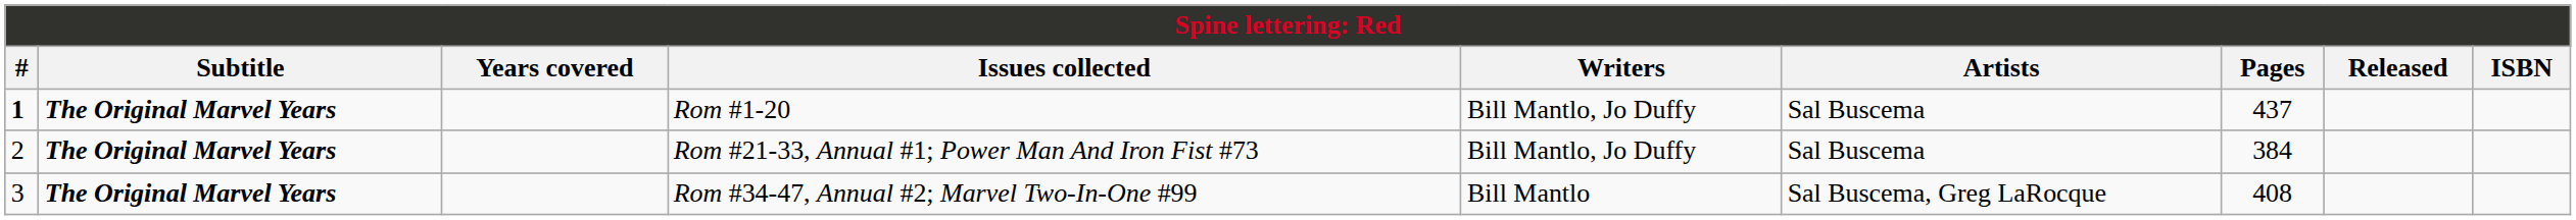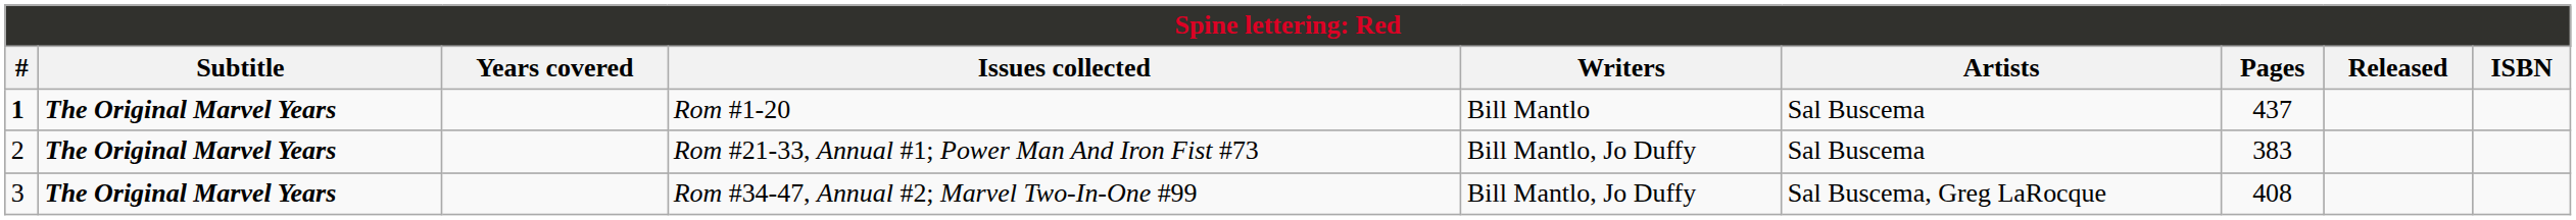Rom #1-20 | Writers: Bill Mantlo, Jo Duffy -> Bill Mantlo
Rom #21-33, Annual #1; Power Man And Iron Fist #73 | Pages: 384 -> 383
Rom #34-47, Annual #2; Marvel Two-In-One #99 | Writers: Bill Mantlo -> Bill Mantlo, Jo Duffy
